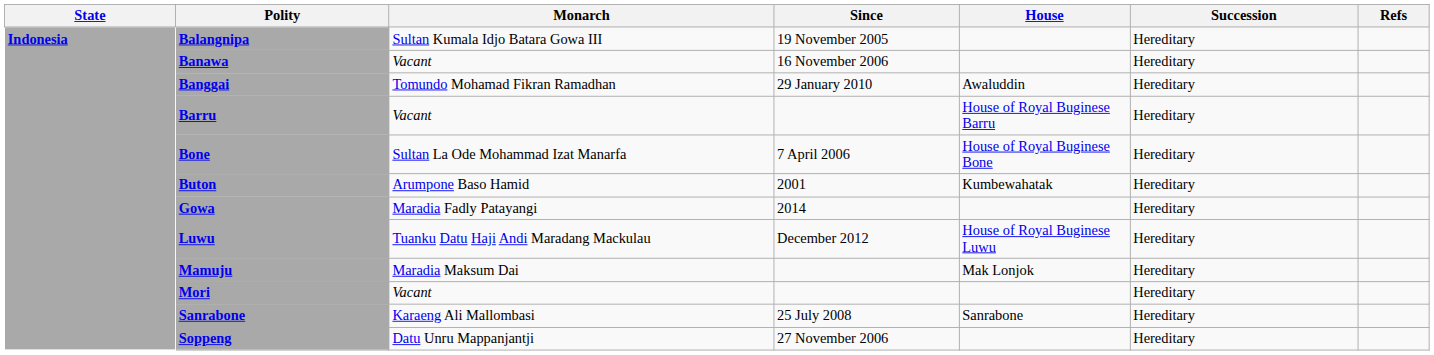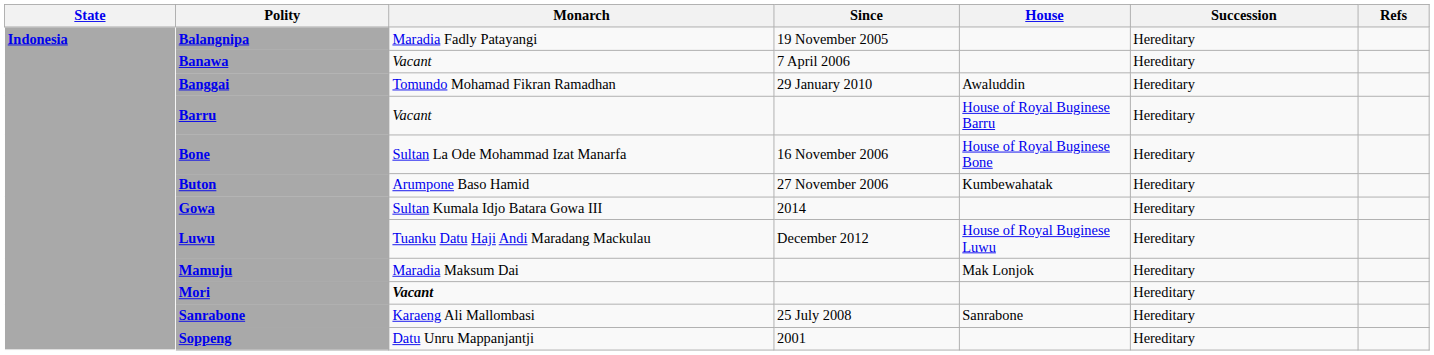Balangnipa | Monarch: Sultan Kumala Idjo Batara Gowa III -> Maradia Fadly Patayangi
Banawa | Since: 16 November 2006 -> 7 April 2006
Bone | Since: 7 April 2006 -> 16 November 2006
Buton | Since: 2001 -> 27 November 2006
Gowa | Monarch: Maradia Fadly Patayangi -> Sultan Kumala Idjo Batara Gowa III
Mori | Monarch: normal -> bold
Soppeng | Since: 27 November 2006 -> 2001
